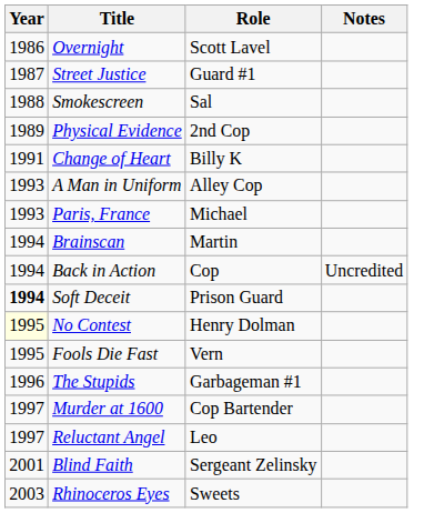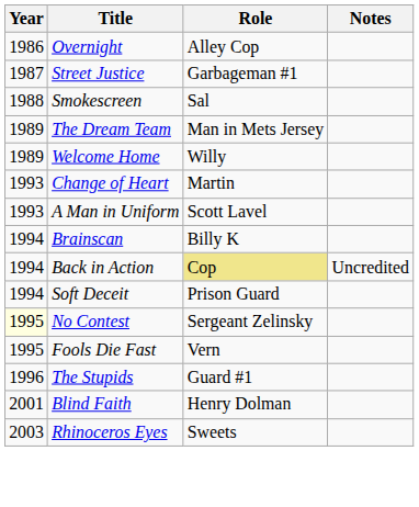Overnight | Role: Scott Lavel -> Alley Cop
Street Justice | Role: Guard #1 -> Garbageman #1
- row: 1989 | Physical Evidence | 2nd Cop
+ row: 1989 | The Dream Team | Man in Mets Jersey
+ row: 1989 | Welcome Home | Willy
Change of Heart | Year: 1991 -> 1993
Change of Heart | Role: Billy K -> Martin
A Man in Uniform | Role: Alley Cop -> Scott Lavel
- row: 1993 | Paris, France | Michael
Brainscan | Role: Martin -> Billy K
Back in Action | Role: no background -> khaki background
Soft Deceit | Year: bold -> normal
No Contest | Role: Henry Dolman -> Sergeant Zelinsky
The Stupids | Role: Garbageman #1 -> Guard #1
- row: 1997 | Murder at 1600 | Cop Bartender
- row: 1997 | Reluctant Angel | Leo
Blind Faith | Role: Sergeant Zelinsky -> Henry Dolman
